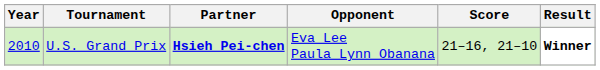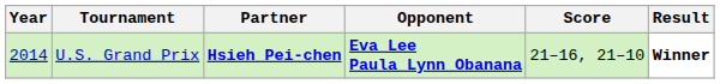U.S. Grand Prix | Year: 2010 -> 2014
U.S. Grand Prix | Opponent: normal -> bold
